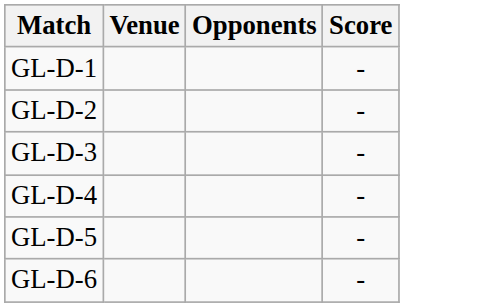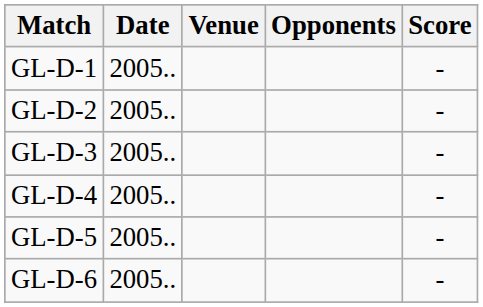+ column: Date | 2005.. | 2005.. | 2005.. | 2005.. | 2005.. | 2005..
